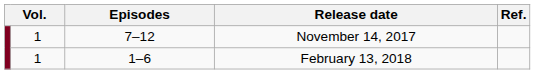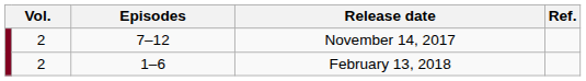November 14, 2017 | column 2: 1 -> 2
February 13, 2018 | column 2: 1 -> 2
